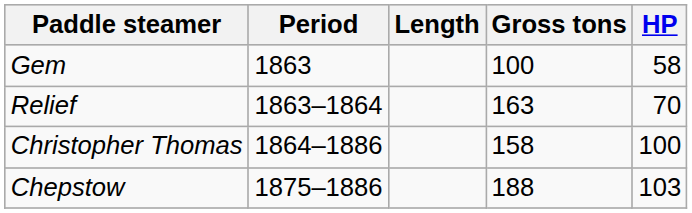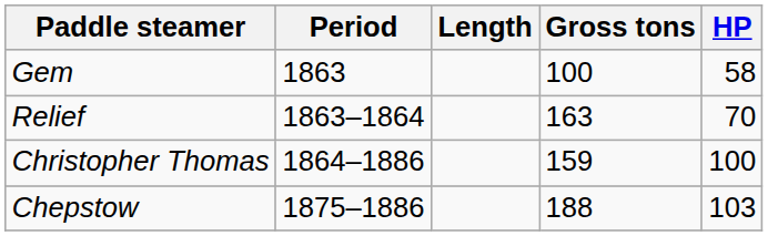Christopher Thomas | Gross tons: 158 -> 159
